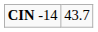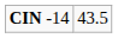CIN -14 | column 2: 43.7 -> 43.5
